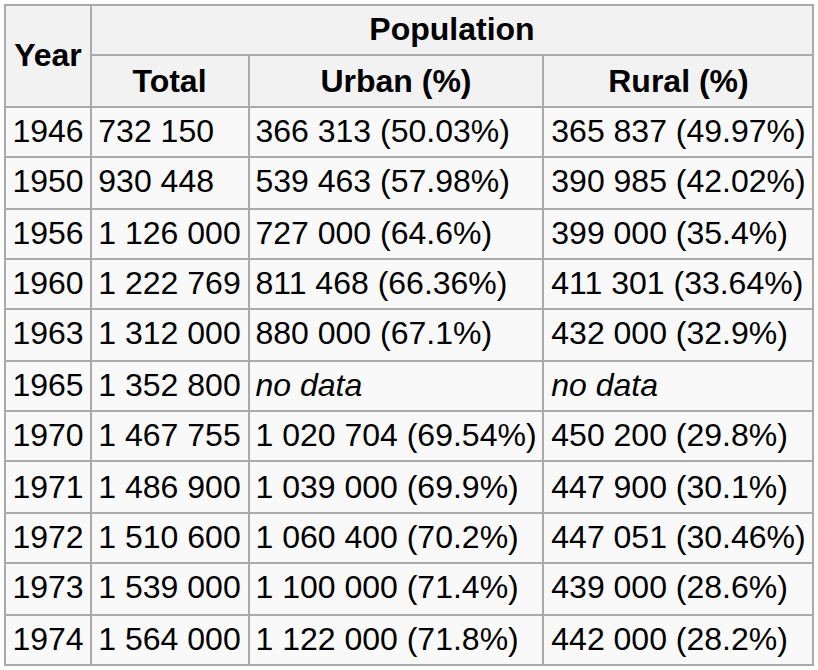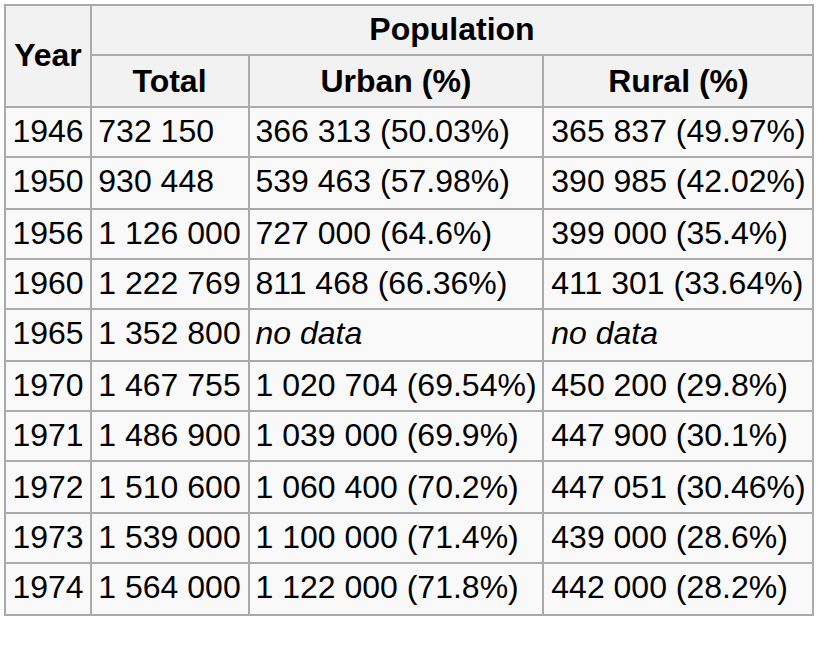- row: 1963 | 1 312 000 | 880 000 (67.1%) | 432 000 (32.9%)
